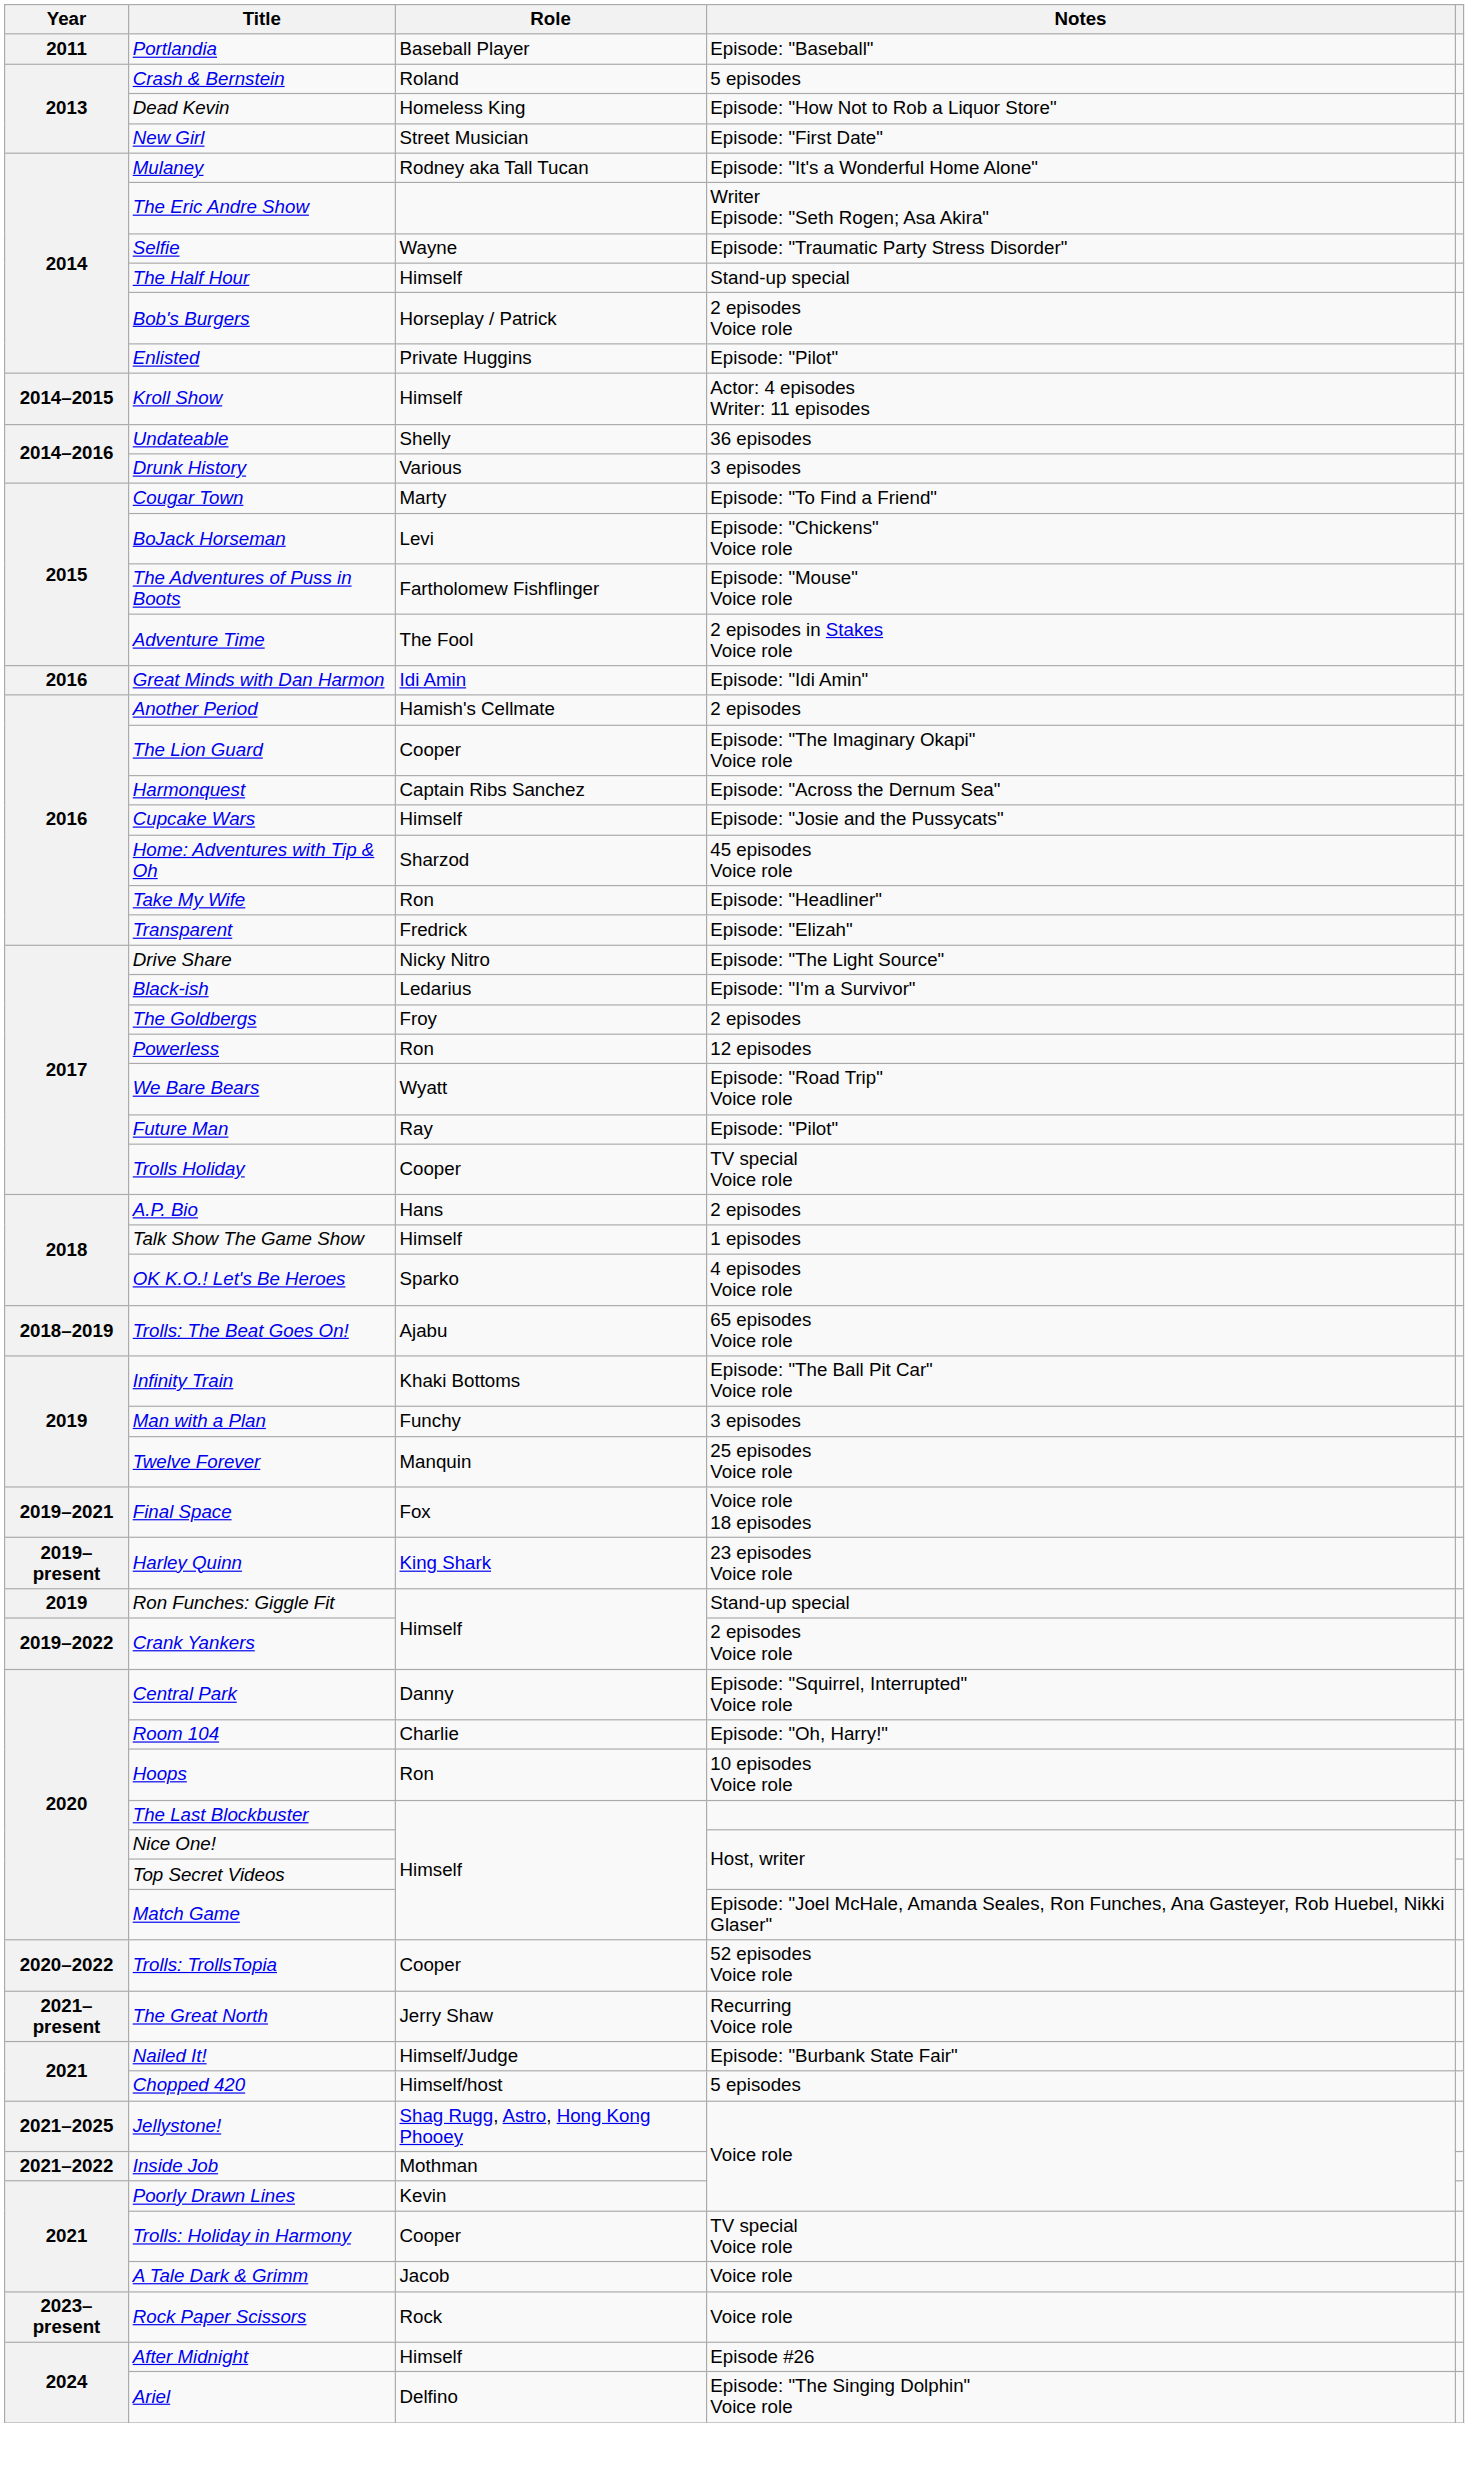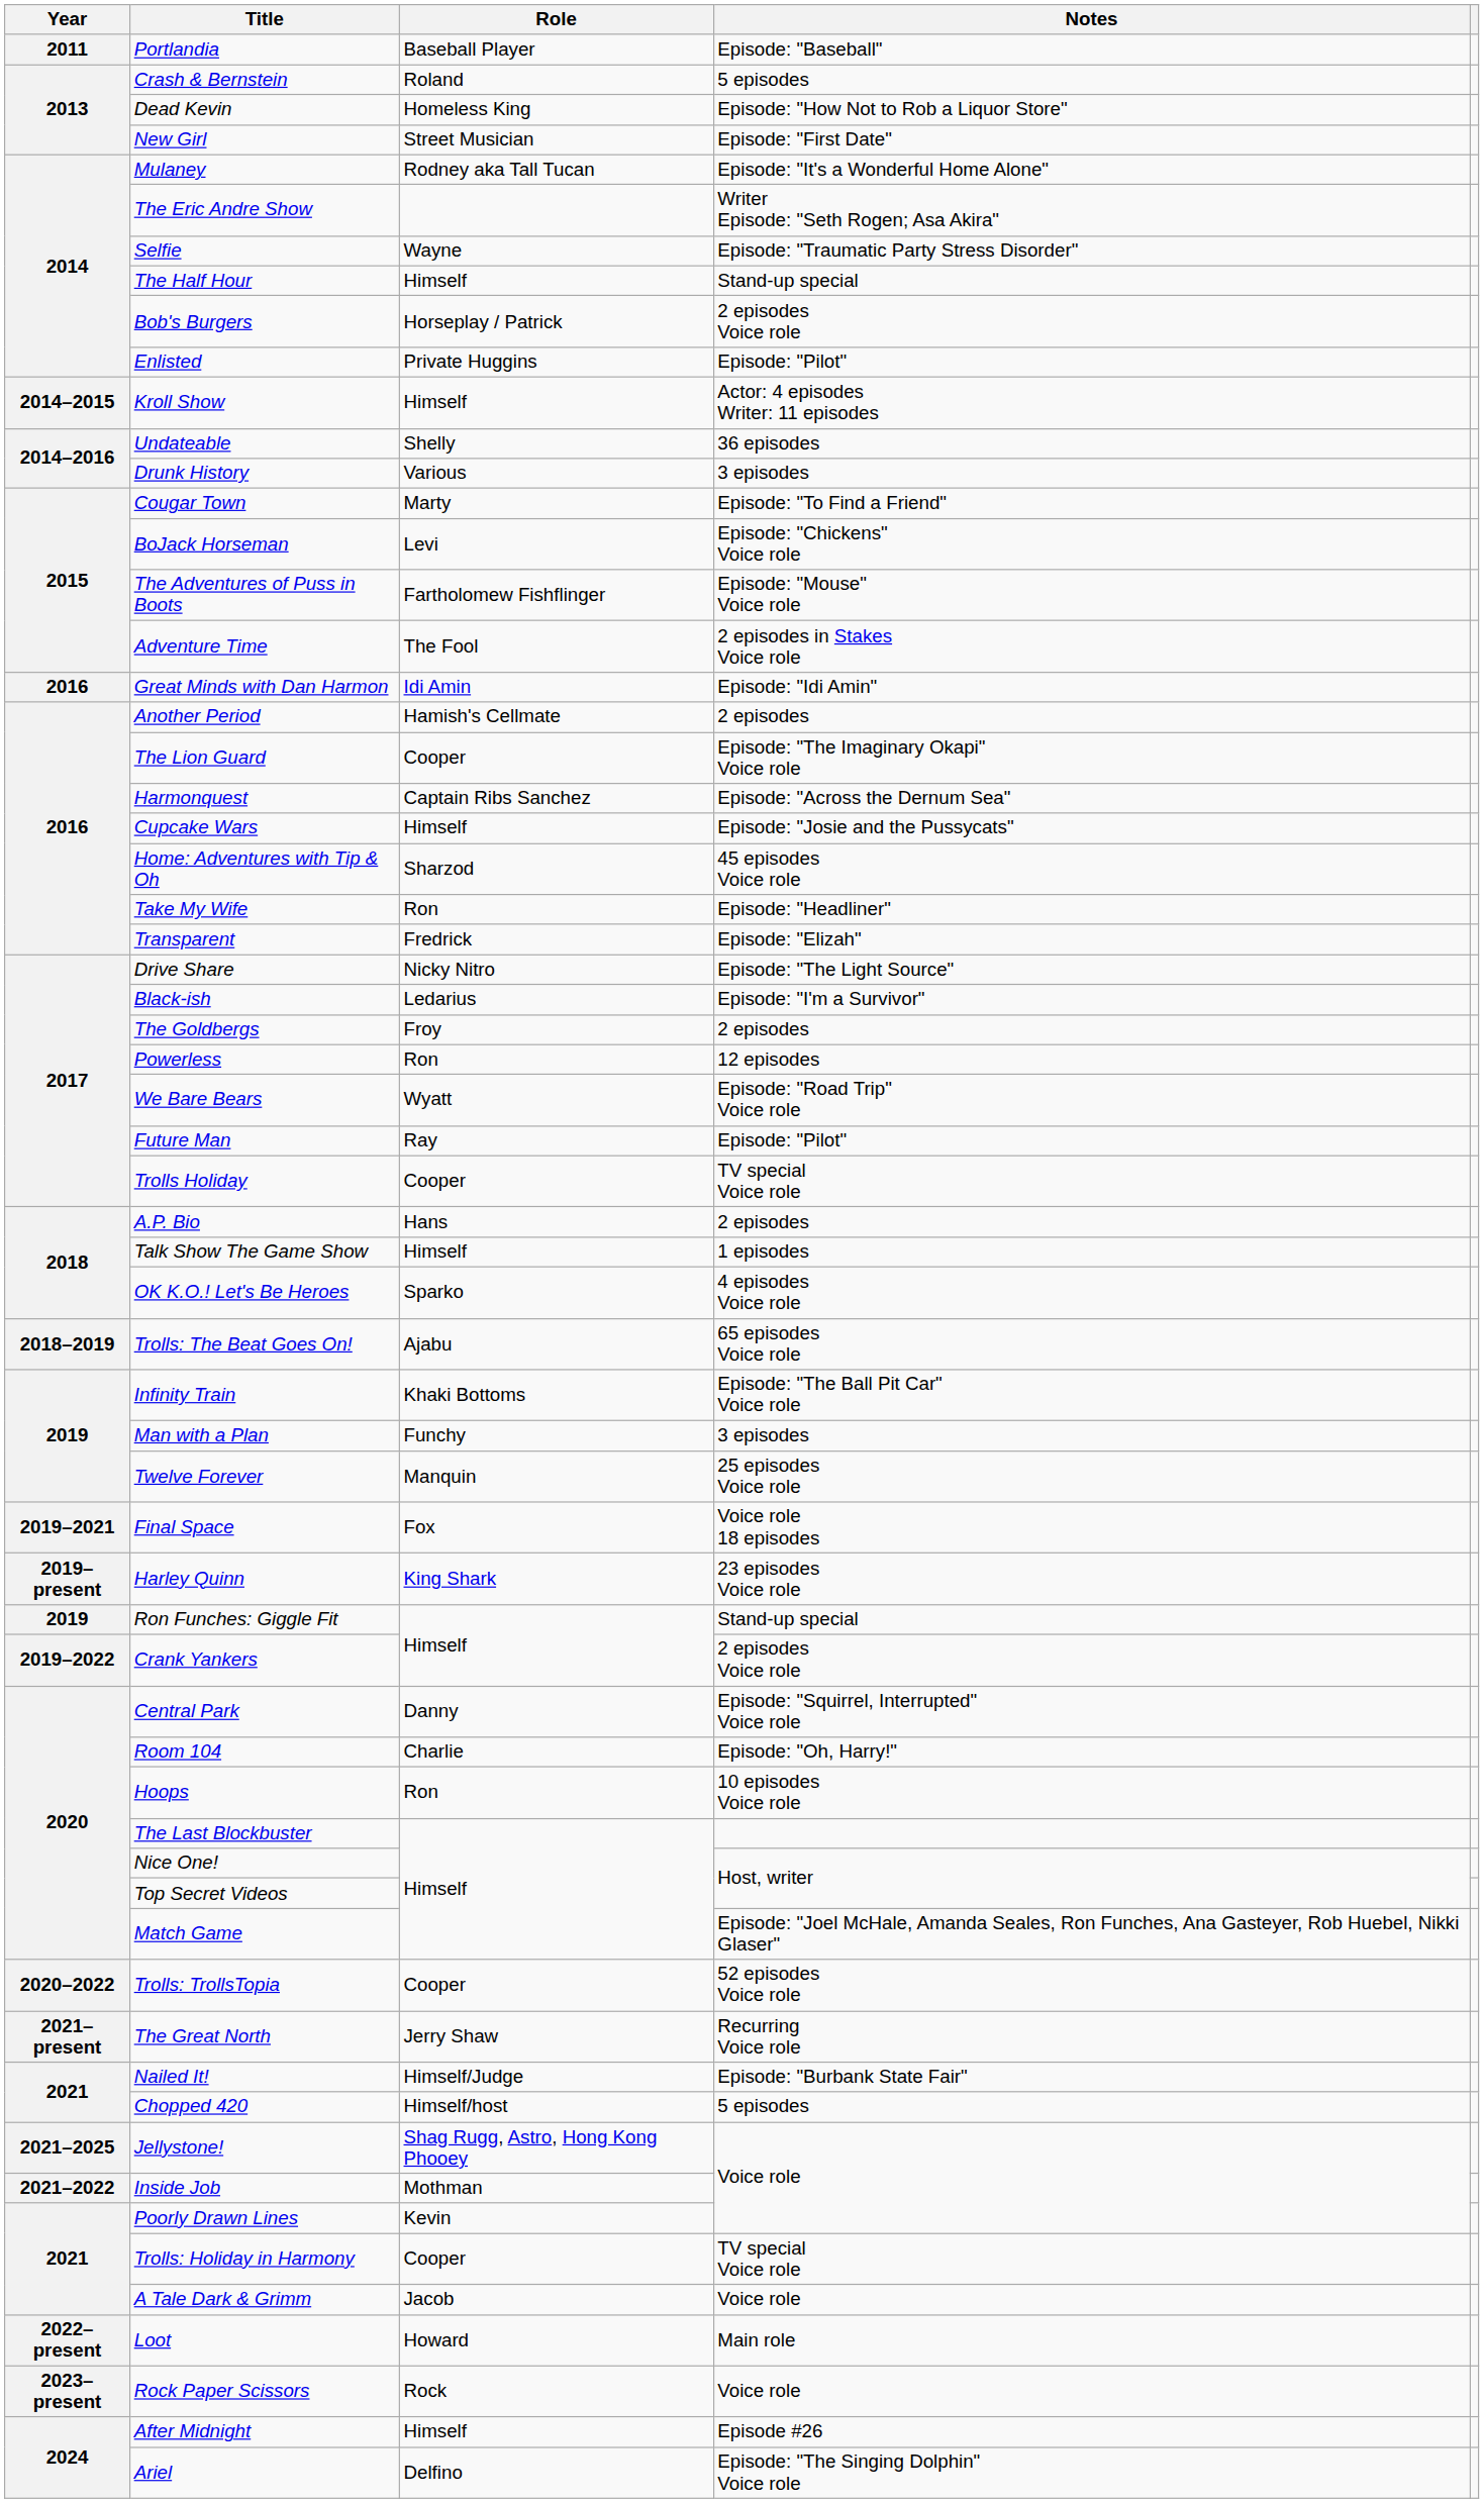+ row: 2022–present | Loot | Howard | Main role
